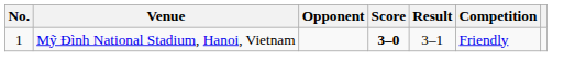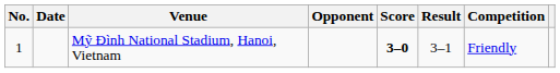+ column: Date
